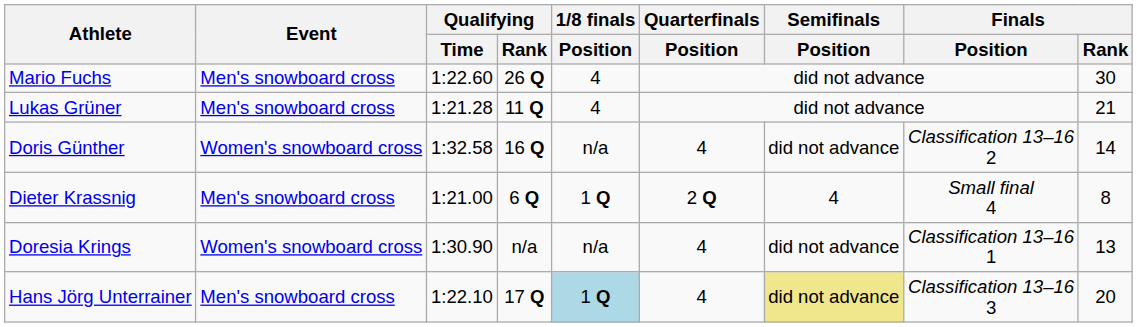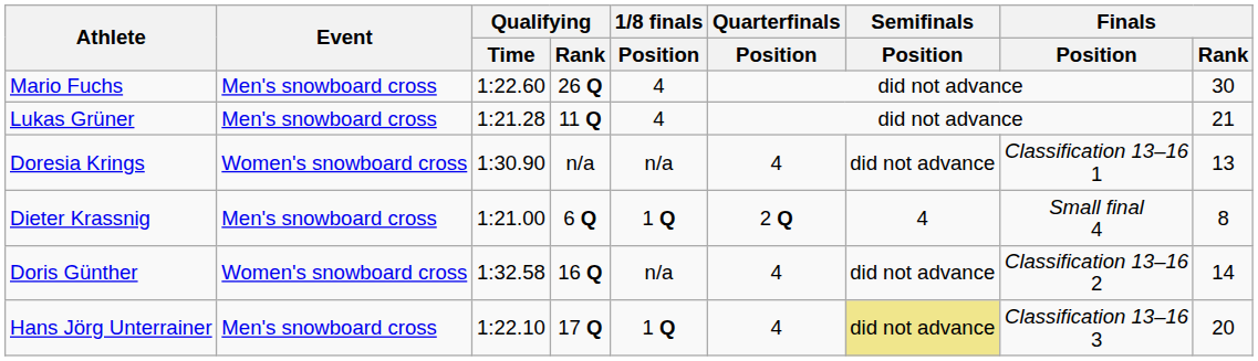rows swapped: Doris Günther <-> Doresia Krings
Hans Jörg Unterrainer | 1/8 finals / Position: lightblue background -> no background
